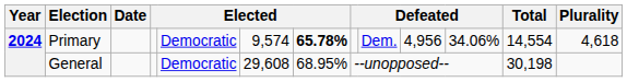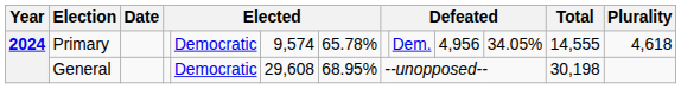Primary | column 7: bold -> normal
Primary | column 11: 34.06% -> 34.05%
Primary | Total: 14,554 -> 14,555
